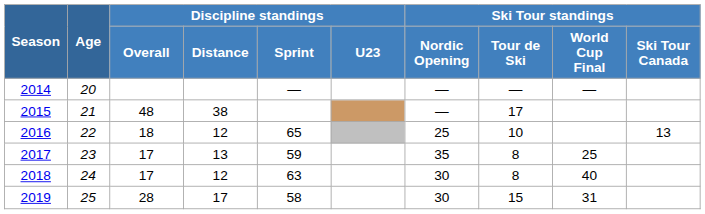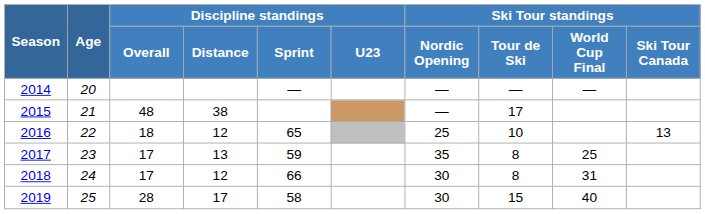2018 | Discipline standings / Sprint: 63 -> 66
2018 | Ski Tour standings / World Cup Final: 40 -> 31
2019 | Ski Tour standings / World Cup Final: 31 -> 40
